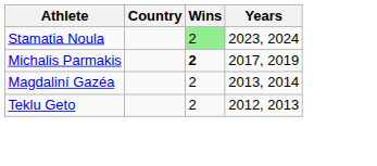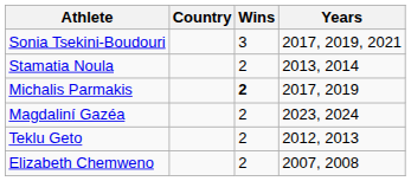+ row: Sonia Tsekini-Boudouri | 3 | 2017, 2019, 2021
Stamatia Noula | Wins: lightgreen background -> no background
Stamatia Noula | Years: 2023, 2024 -> 2013, 2014
Magdaliní Gazéa | Years: 2013, 2014 -> 2023, 2024
+ row: Elizabeth Chemweno | 2 | 2007, 2008
